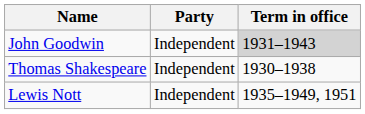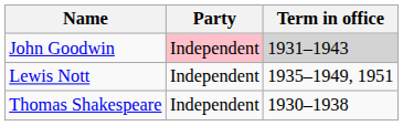John Goodwin | Party: no background -> pink background
rows swapped: Lewis Nott <-> Thomas Shakespeare
